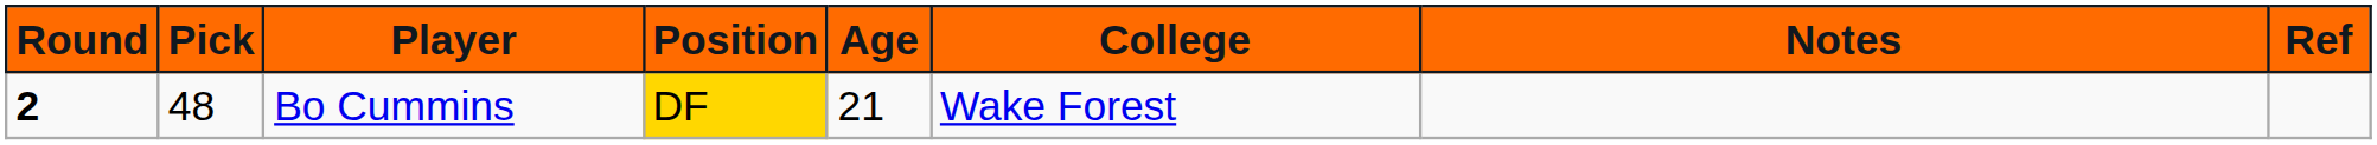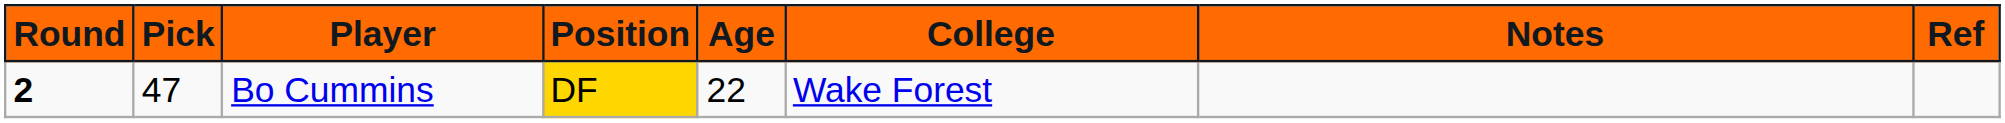Bo Cummins | Pick: 48 -> 47
Bo Cummins | Age: 21 -> 22
